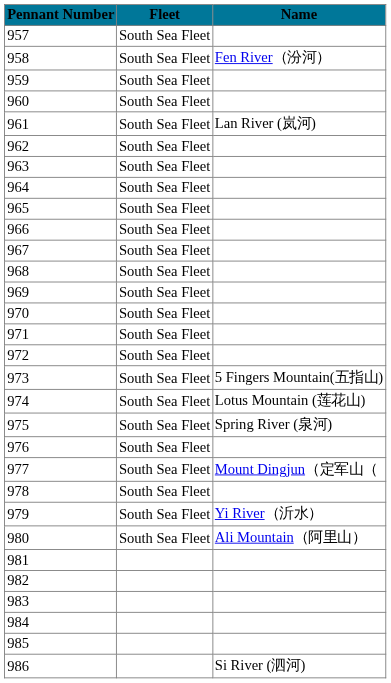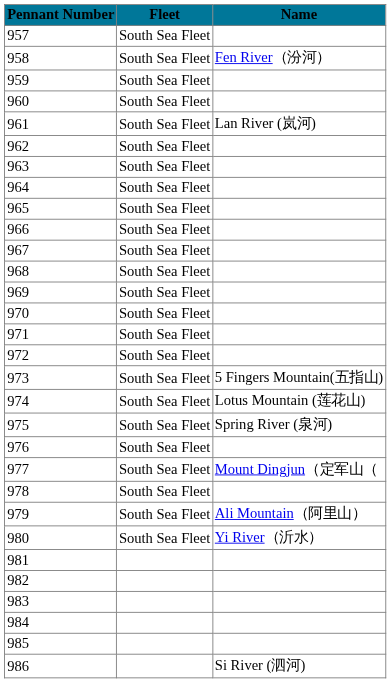979 | Name: Yi River（沂水） -> Ali Mountain（阿里山）
980 | Name: Ali Mountain（阿里山） -> Yi River（沂水）
